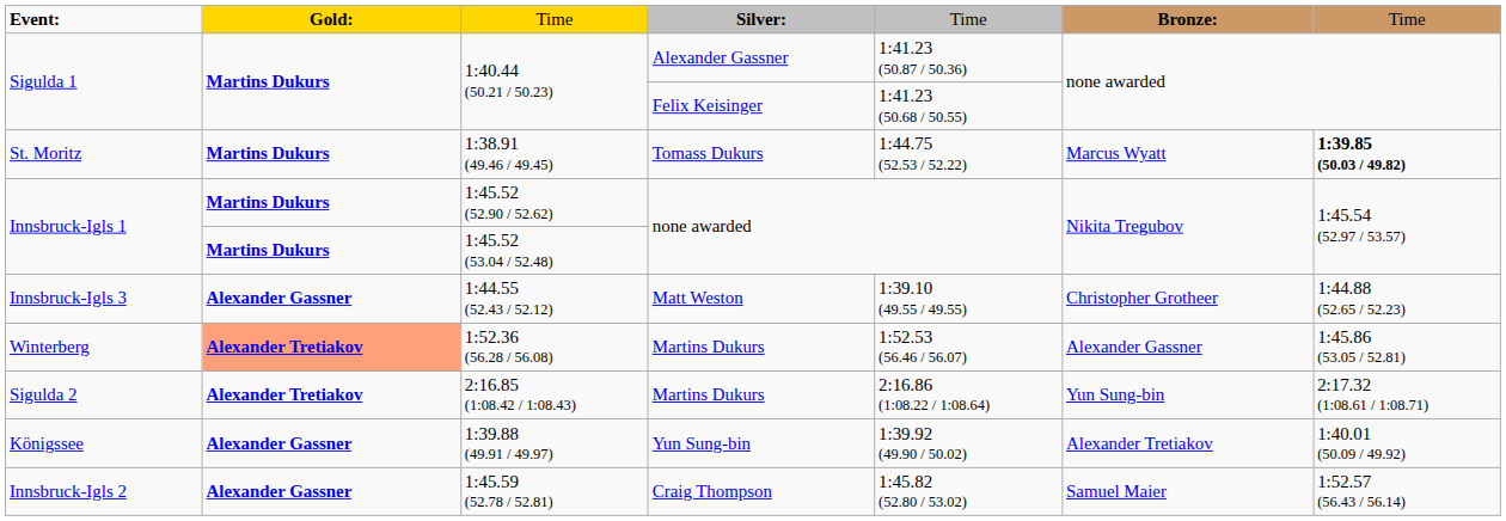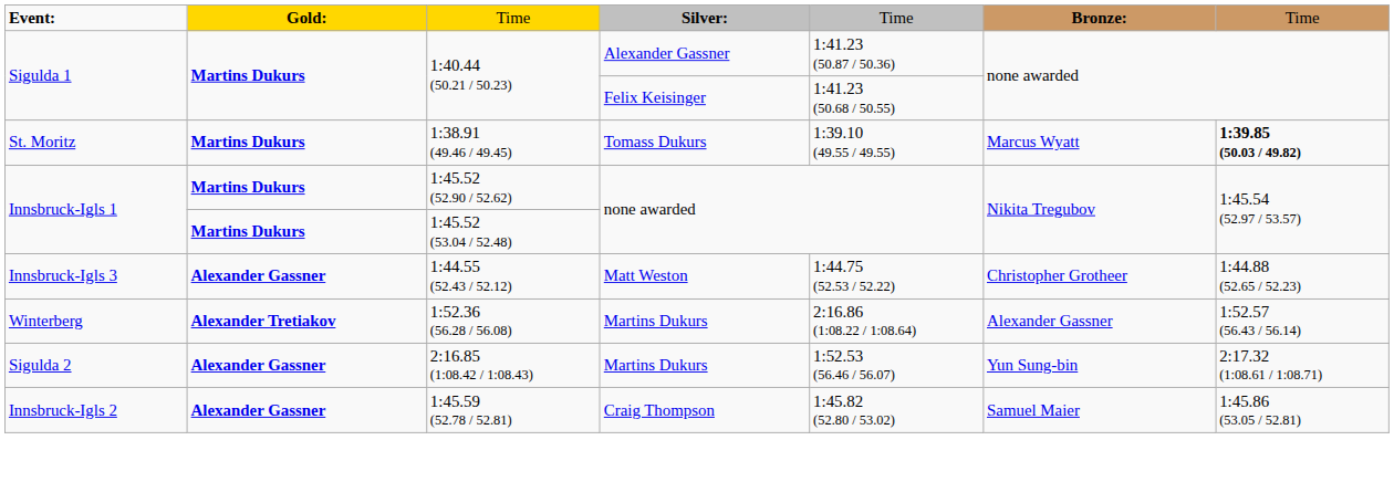1:38.91 (49.46 / 49.45) | column 5: 1:44.75 (52.53 / 52.22) -> 1:39.10 (49.55 / 49.55)
1:44.55 (52.43 / 52.12) | column 5: 1:39.10 (49.55 / 49.55) -> 1:44.75 (52.53 / 52.22)
1:52.36 (56.28 / 56.08) | column 2: lightsalmon background -> no background
1:52.36 (56.28 / 56.08) | column 5: 1:52.53 (56.46 / 56.07) -> 2:16.86 (1:08.22 / 1:08.64)
1:52.36 (56.28 / 56.08) | column 7: 1:45.86 (53.05 / 52.81) -> 1:52.57 (56.43 / 56.14)
2:16.85 (1:08.42 / 1:08.43) | column 2: Alexander Tretiakov -> Alexander Gassner
2:16.85 (1:08.42 / 1:08.43) | column 5: 2:16.86 (1:08.22 / 1:08.64) -> 1:52.53 (56.46 / 56.07)
- row: Königssee | Alexander Gassner | 1:39.88 (49.91 / 49.97) | Yun Sung-bin | 1:39.92 (49.90 / 50.02) | Alexander Tretiakov | 1:40.01 (50.09 / 49.92)
1:45.59 (52.78 / 52.81) | column 7: 1:52.57 (56.43 / 56.14) -> 1:45.86 (53.05 / 52.81)
